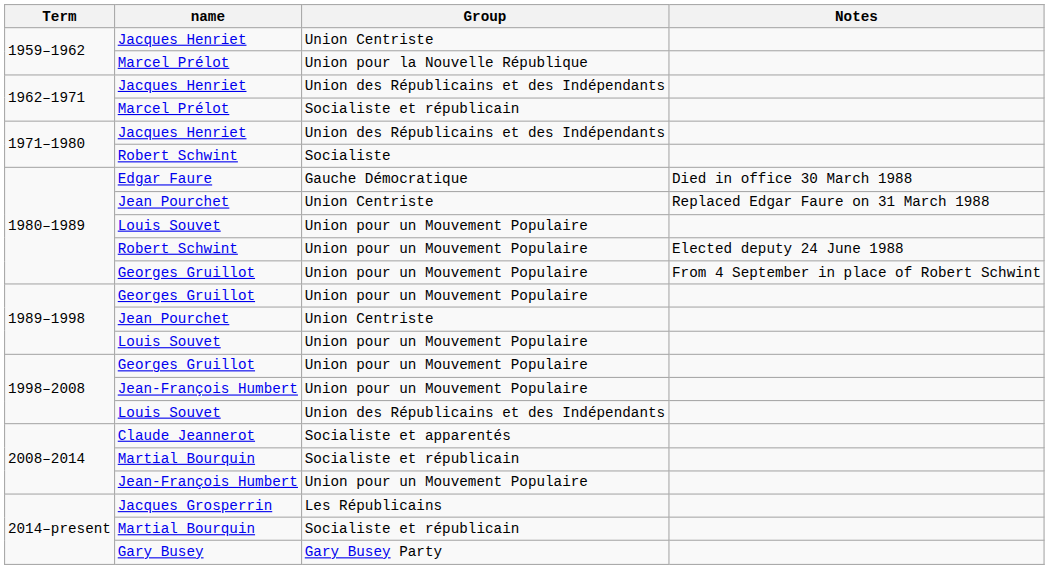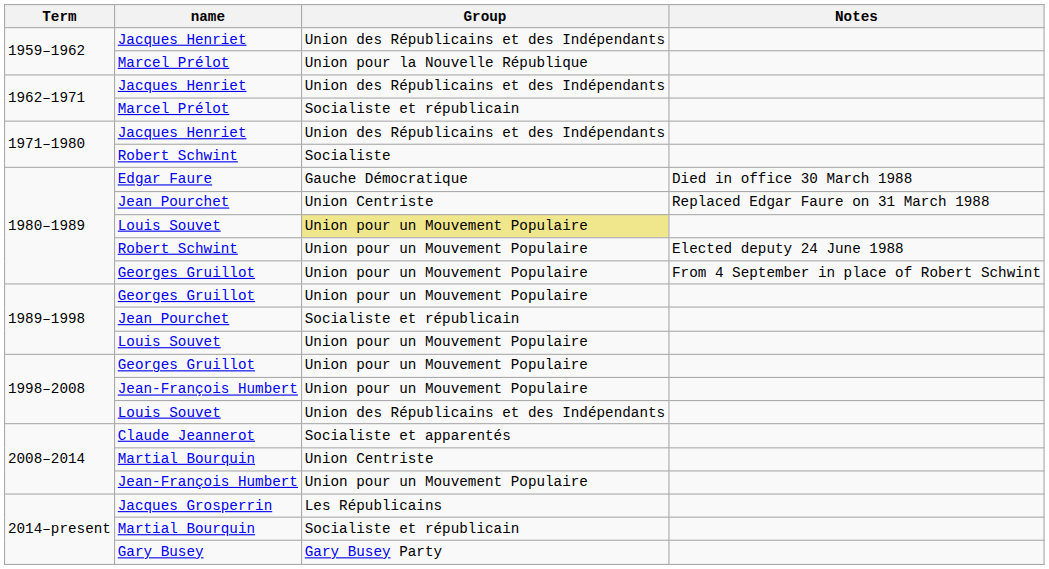1959–1962 / Jacques Henriet | Group: Union Centriste -> Union des Républicains et des Indépendants
1980–1989 / Louis Souvet | Group: no background -> khaki background
1989–1998 / Jean Pourchet | Group: Union Centriste -> Socialiste et républicain
2008–2014 / Martial Bourquin | Group: Socialiste et républicain -> Union Centriste
